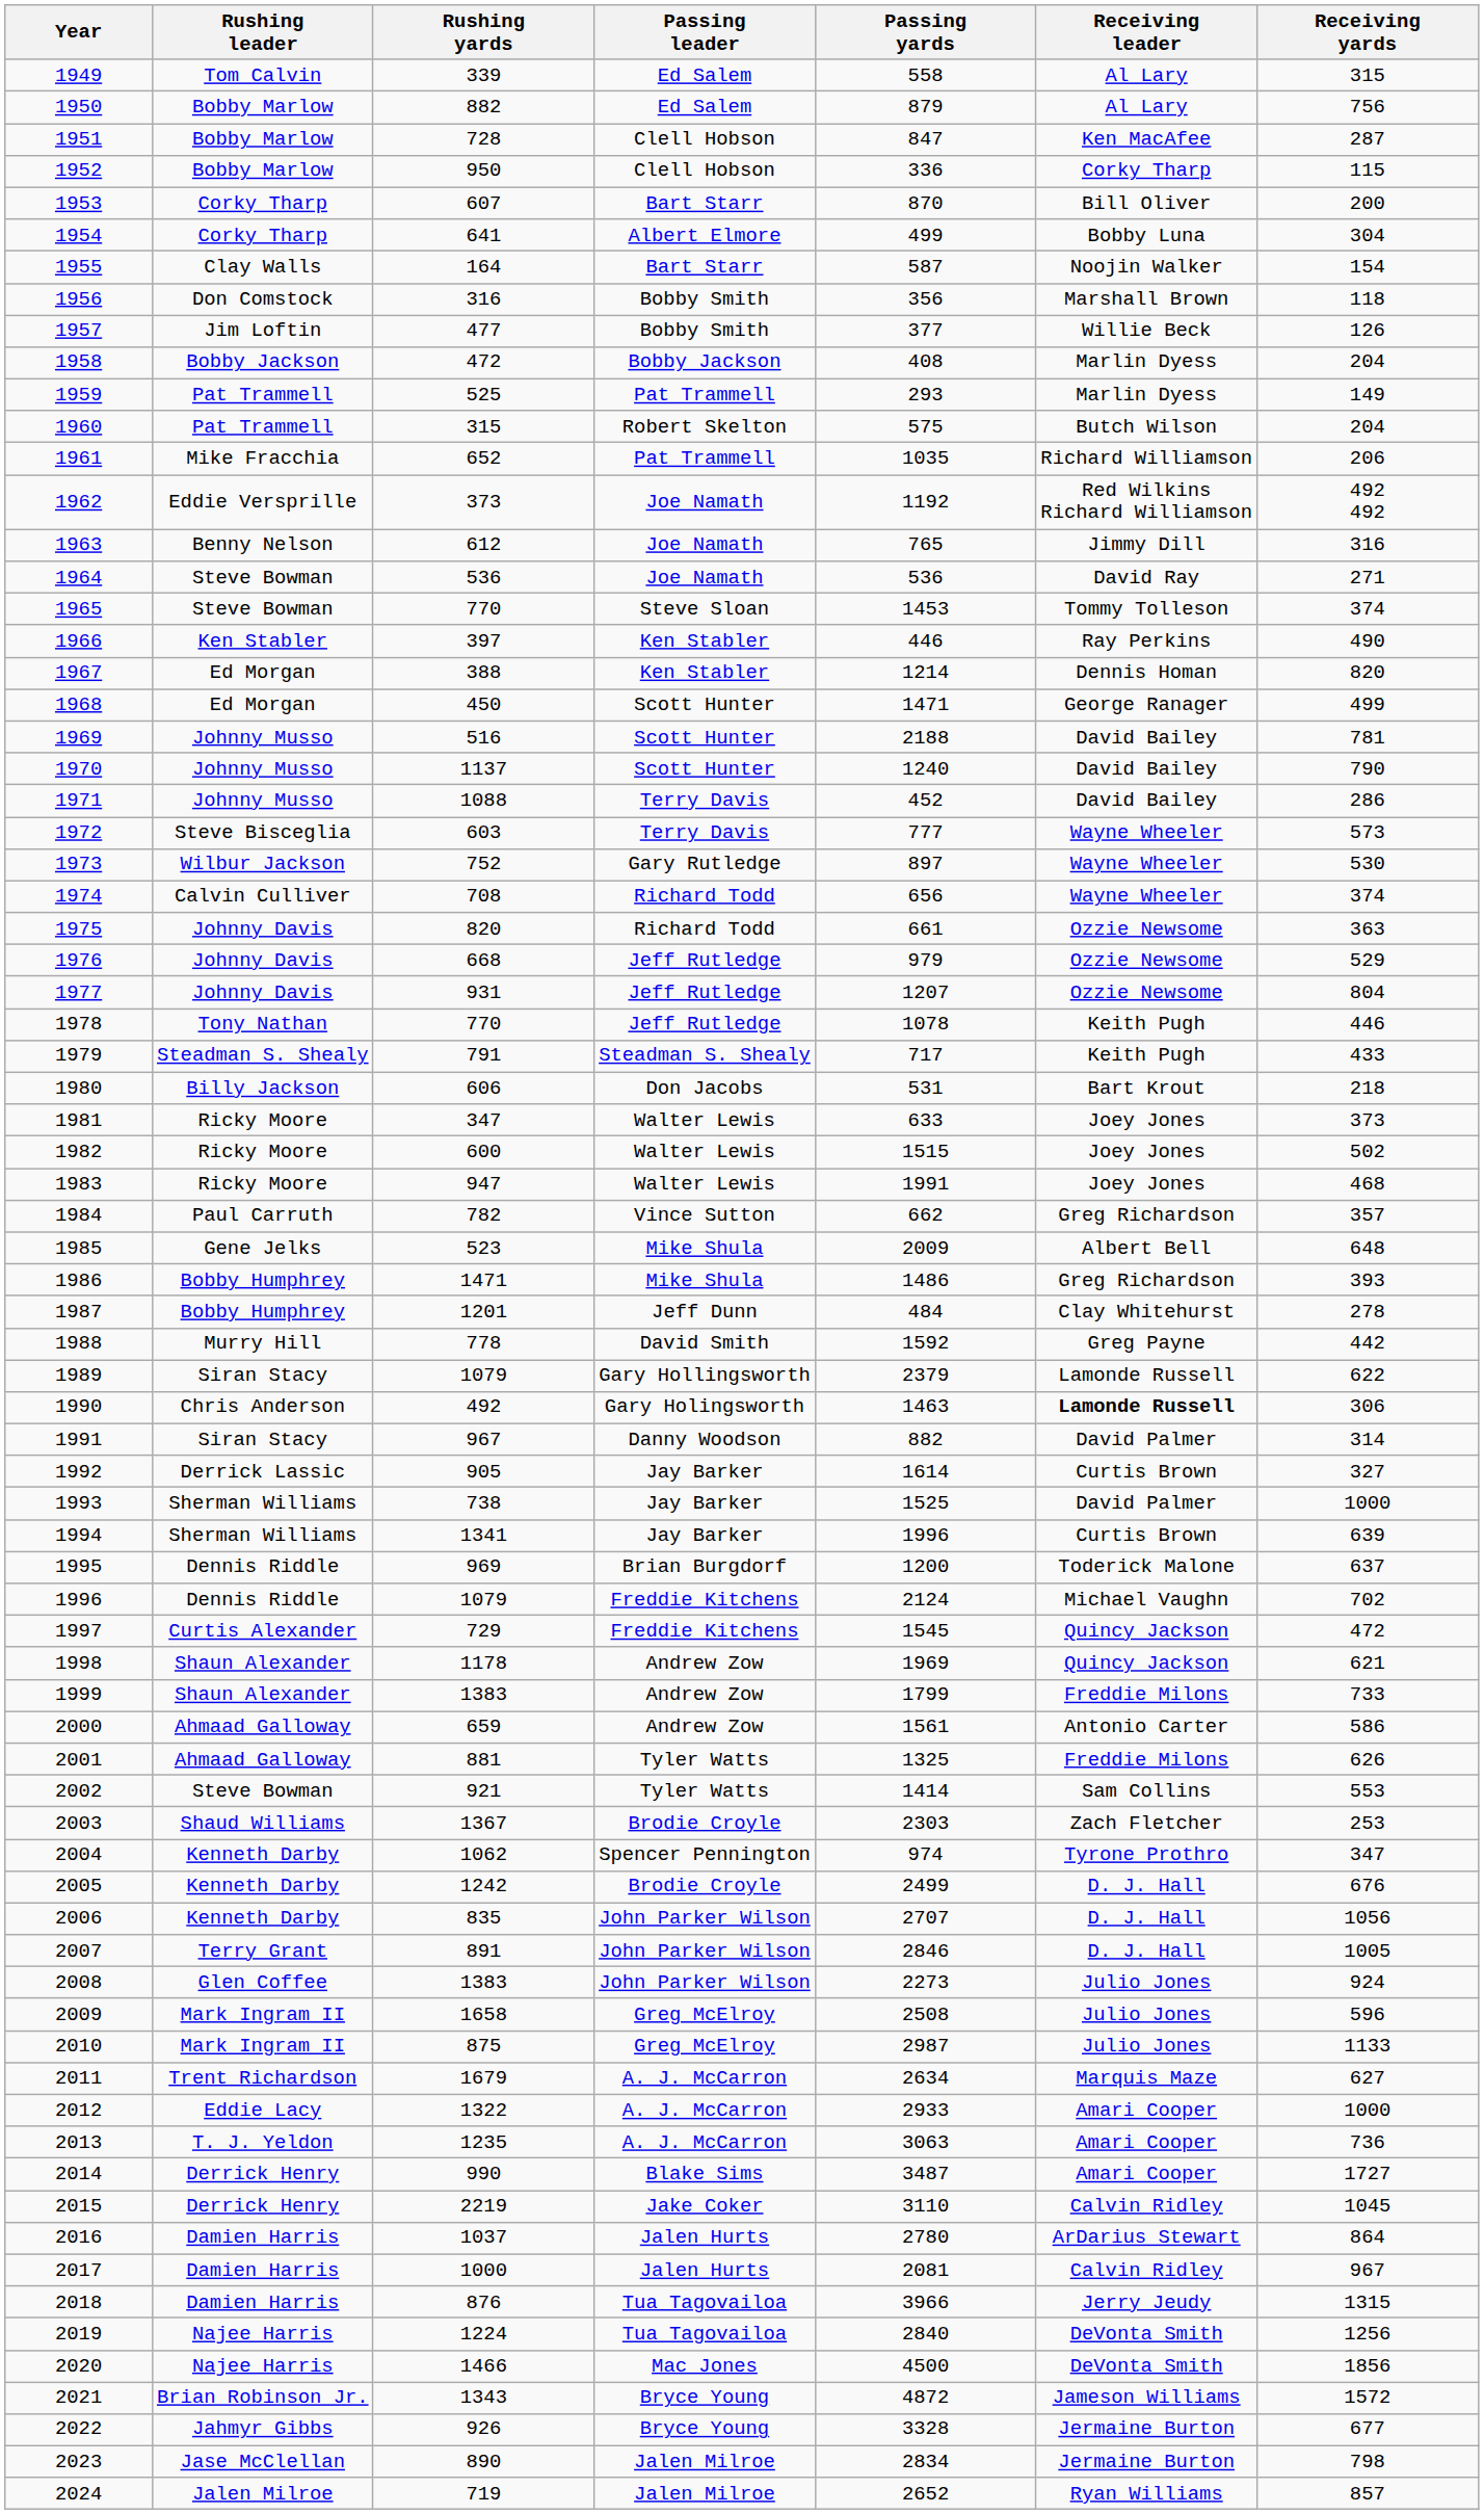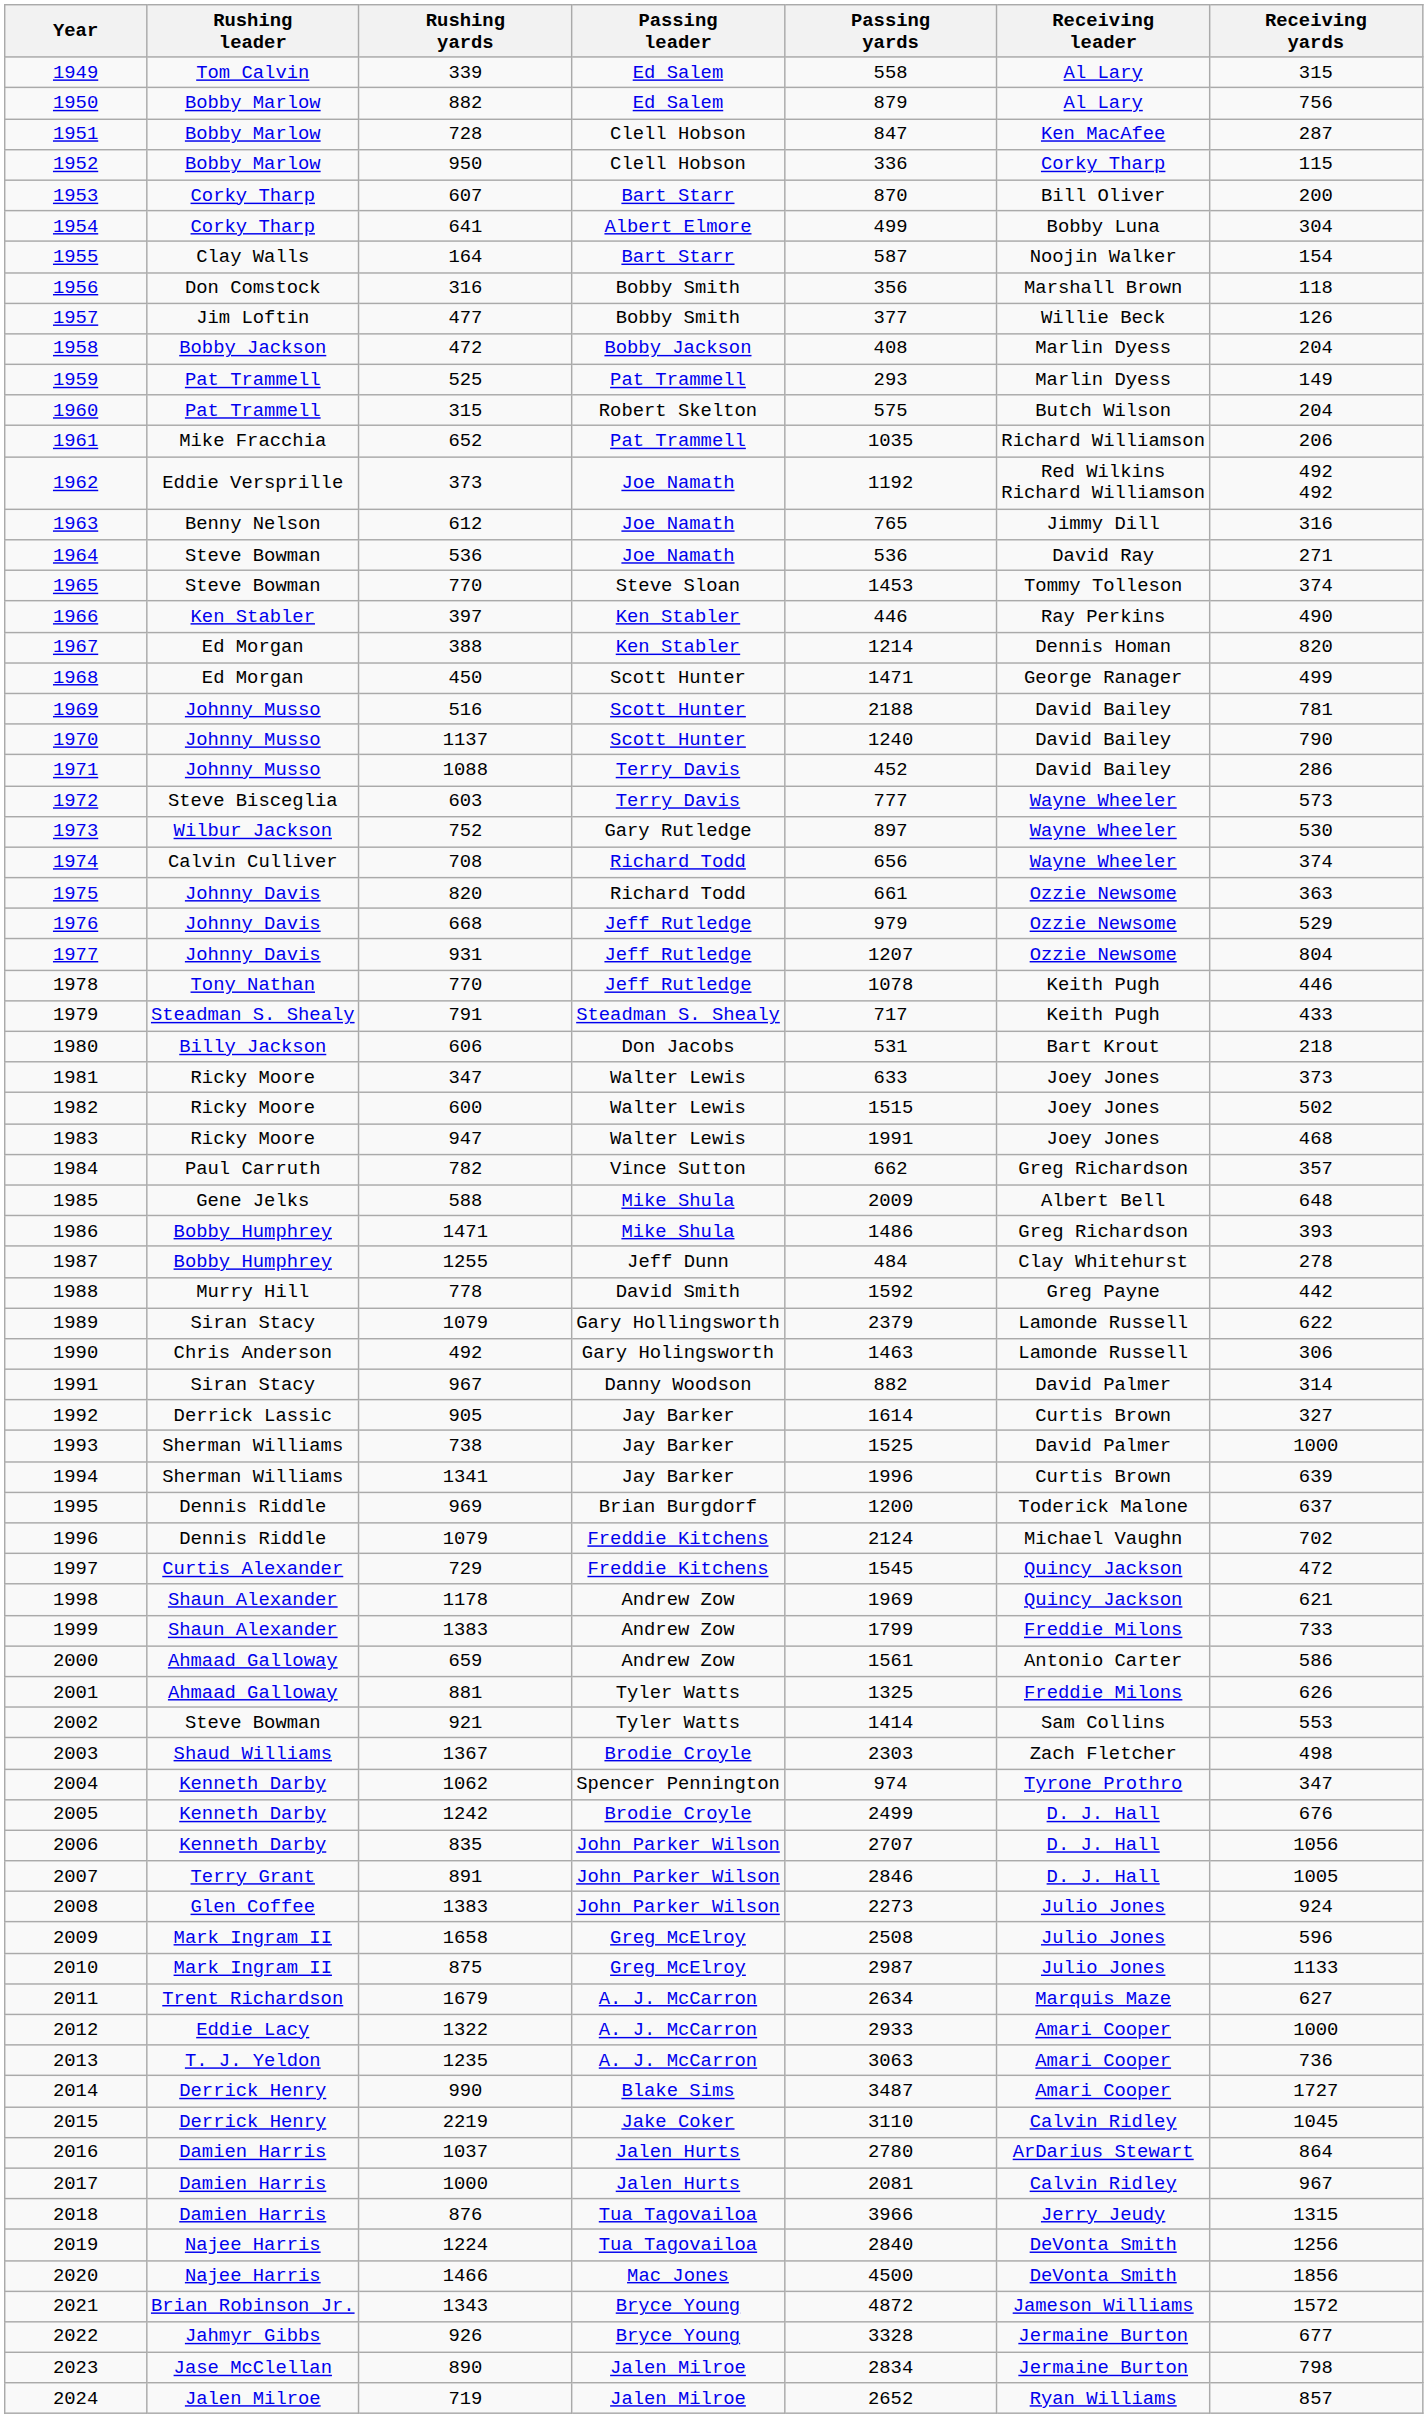1985 | Rushing yards: 523 -> 588
1987 | Rushing yards: 1201 -> 1255
1990 | Receiving leader: bold -> normal
2003 | Receiving yards: 253 -> 498
